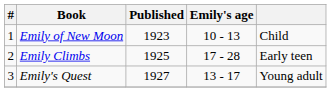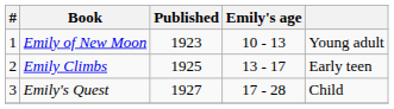Emily of New Moon | column 5: Child -> Young adult
Emily Climbs | Emily's age: 17 - 28 -> 13 - 17
Emily's Quest | Emily's age: 13 - 17 -> 17 - 28
Emily's Quest | column 5: Young adult -> Child
